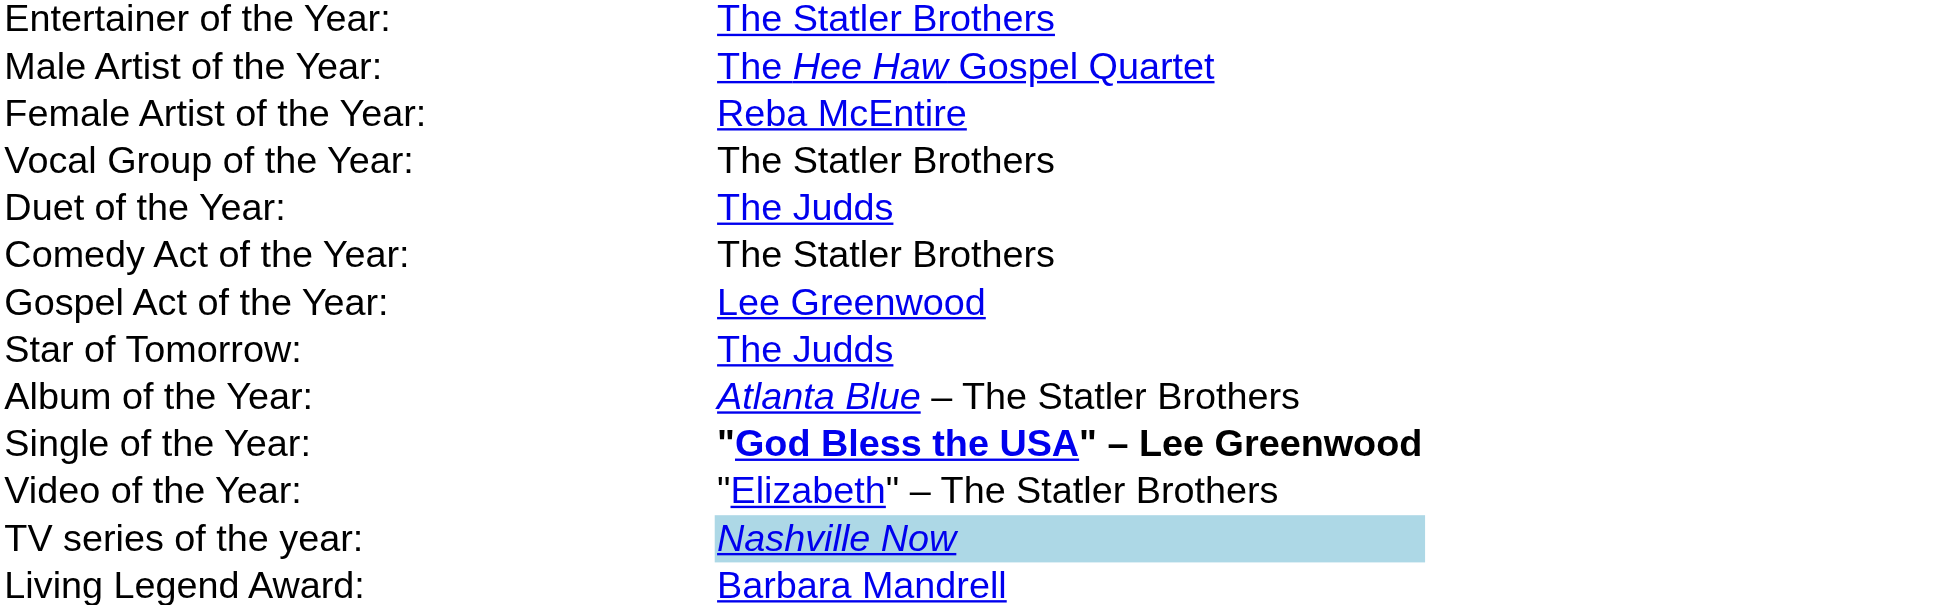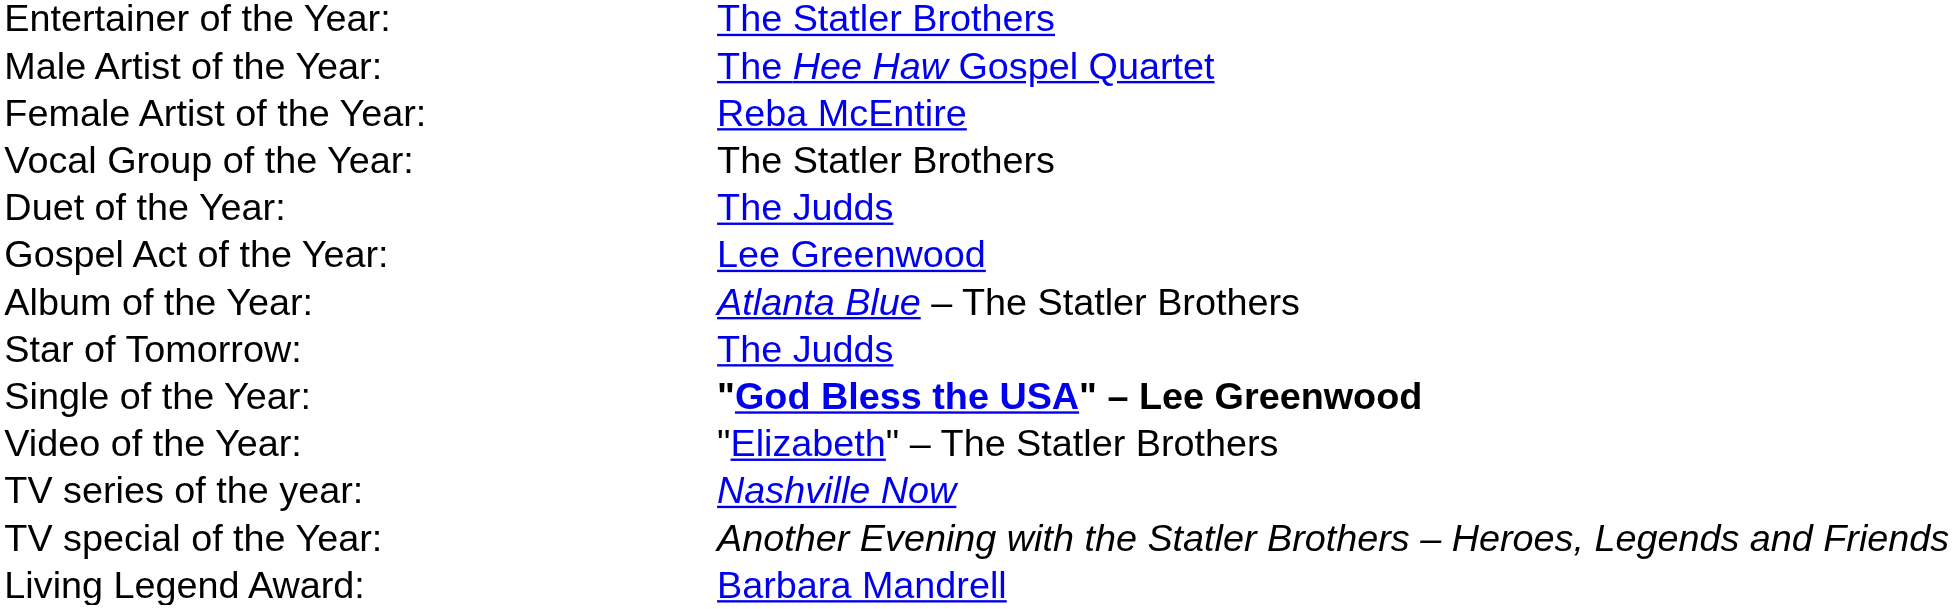- row: Comedy Act of the Year: | The Statler Brothers
rows swapped: Star of Tomorrow: <-> Album of the Year:
TV series of the year: | column 2: lightblue background -> no background
+ row: TV special of the Year: | Another Evening with the Statler Brothers – Heroes, Legends and Friends
